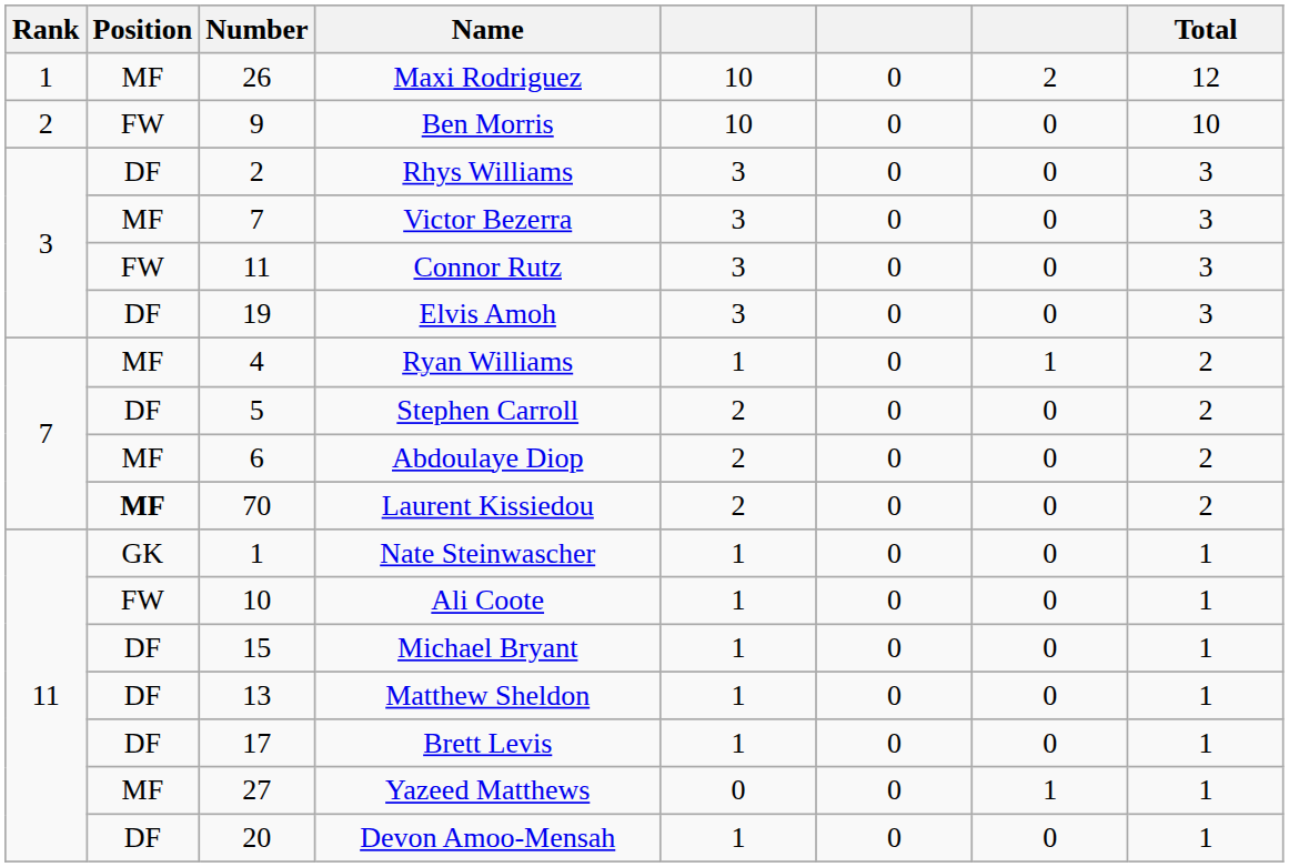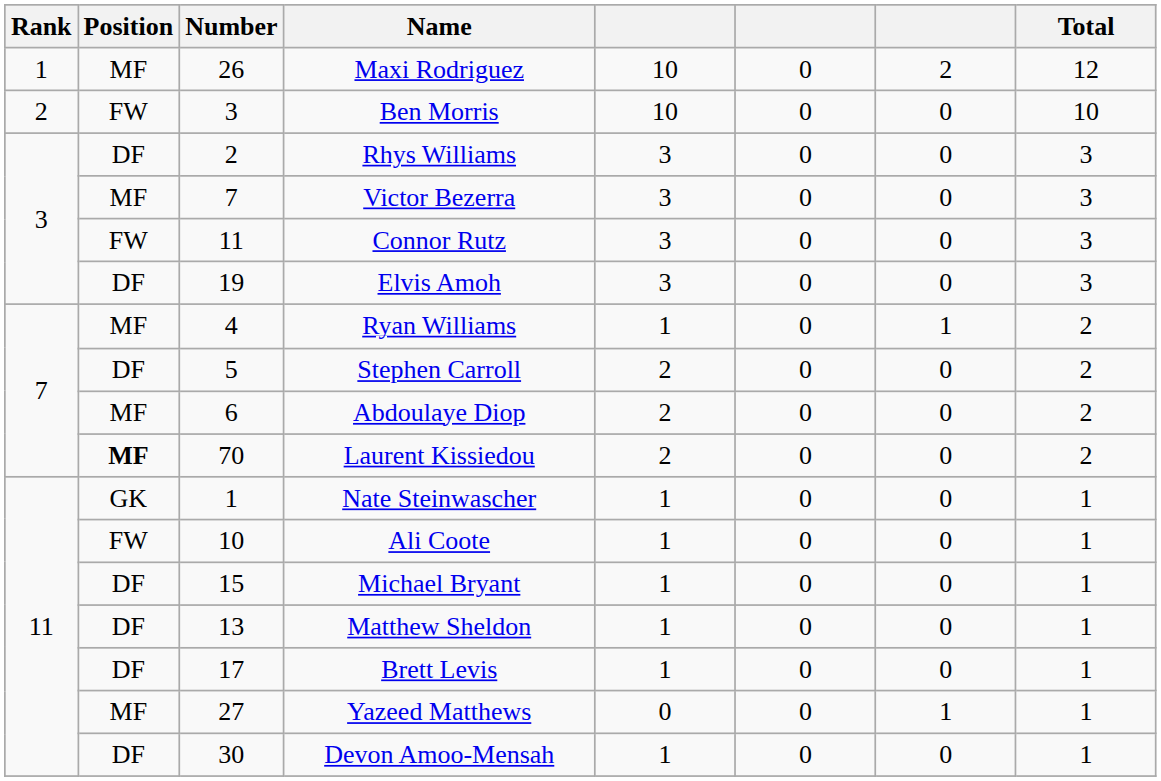Ben Morris | Number: 9 -> 3
Devon Amoo-Mensah | Number: 20 -> 30
